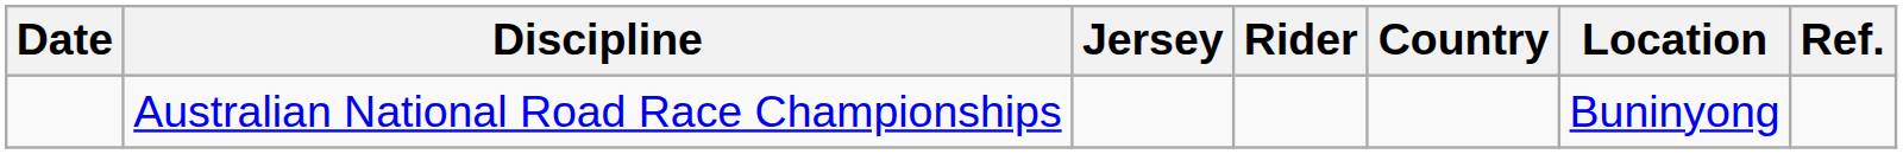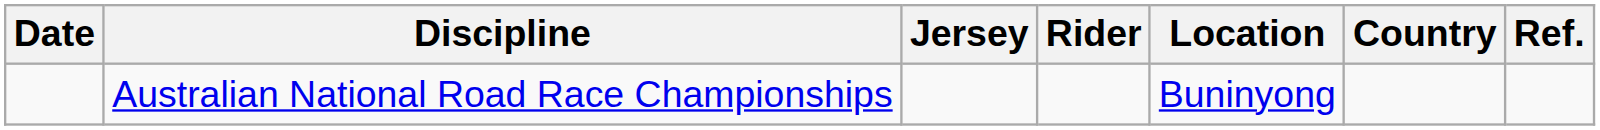columns swapped: Country <-> Location
